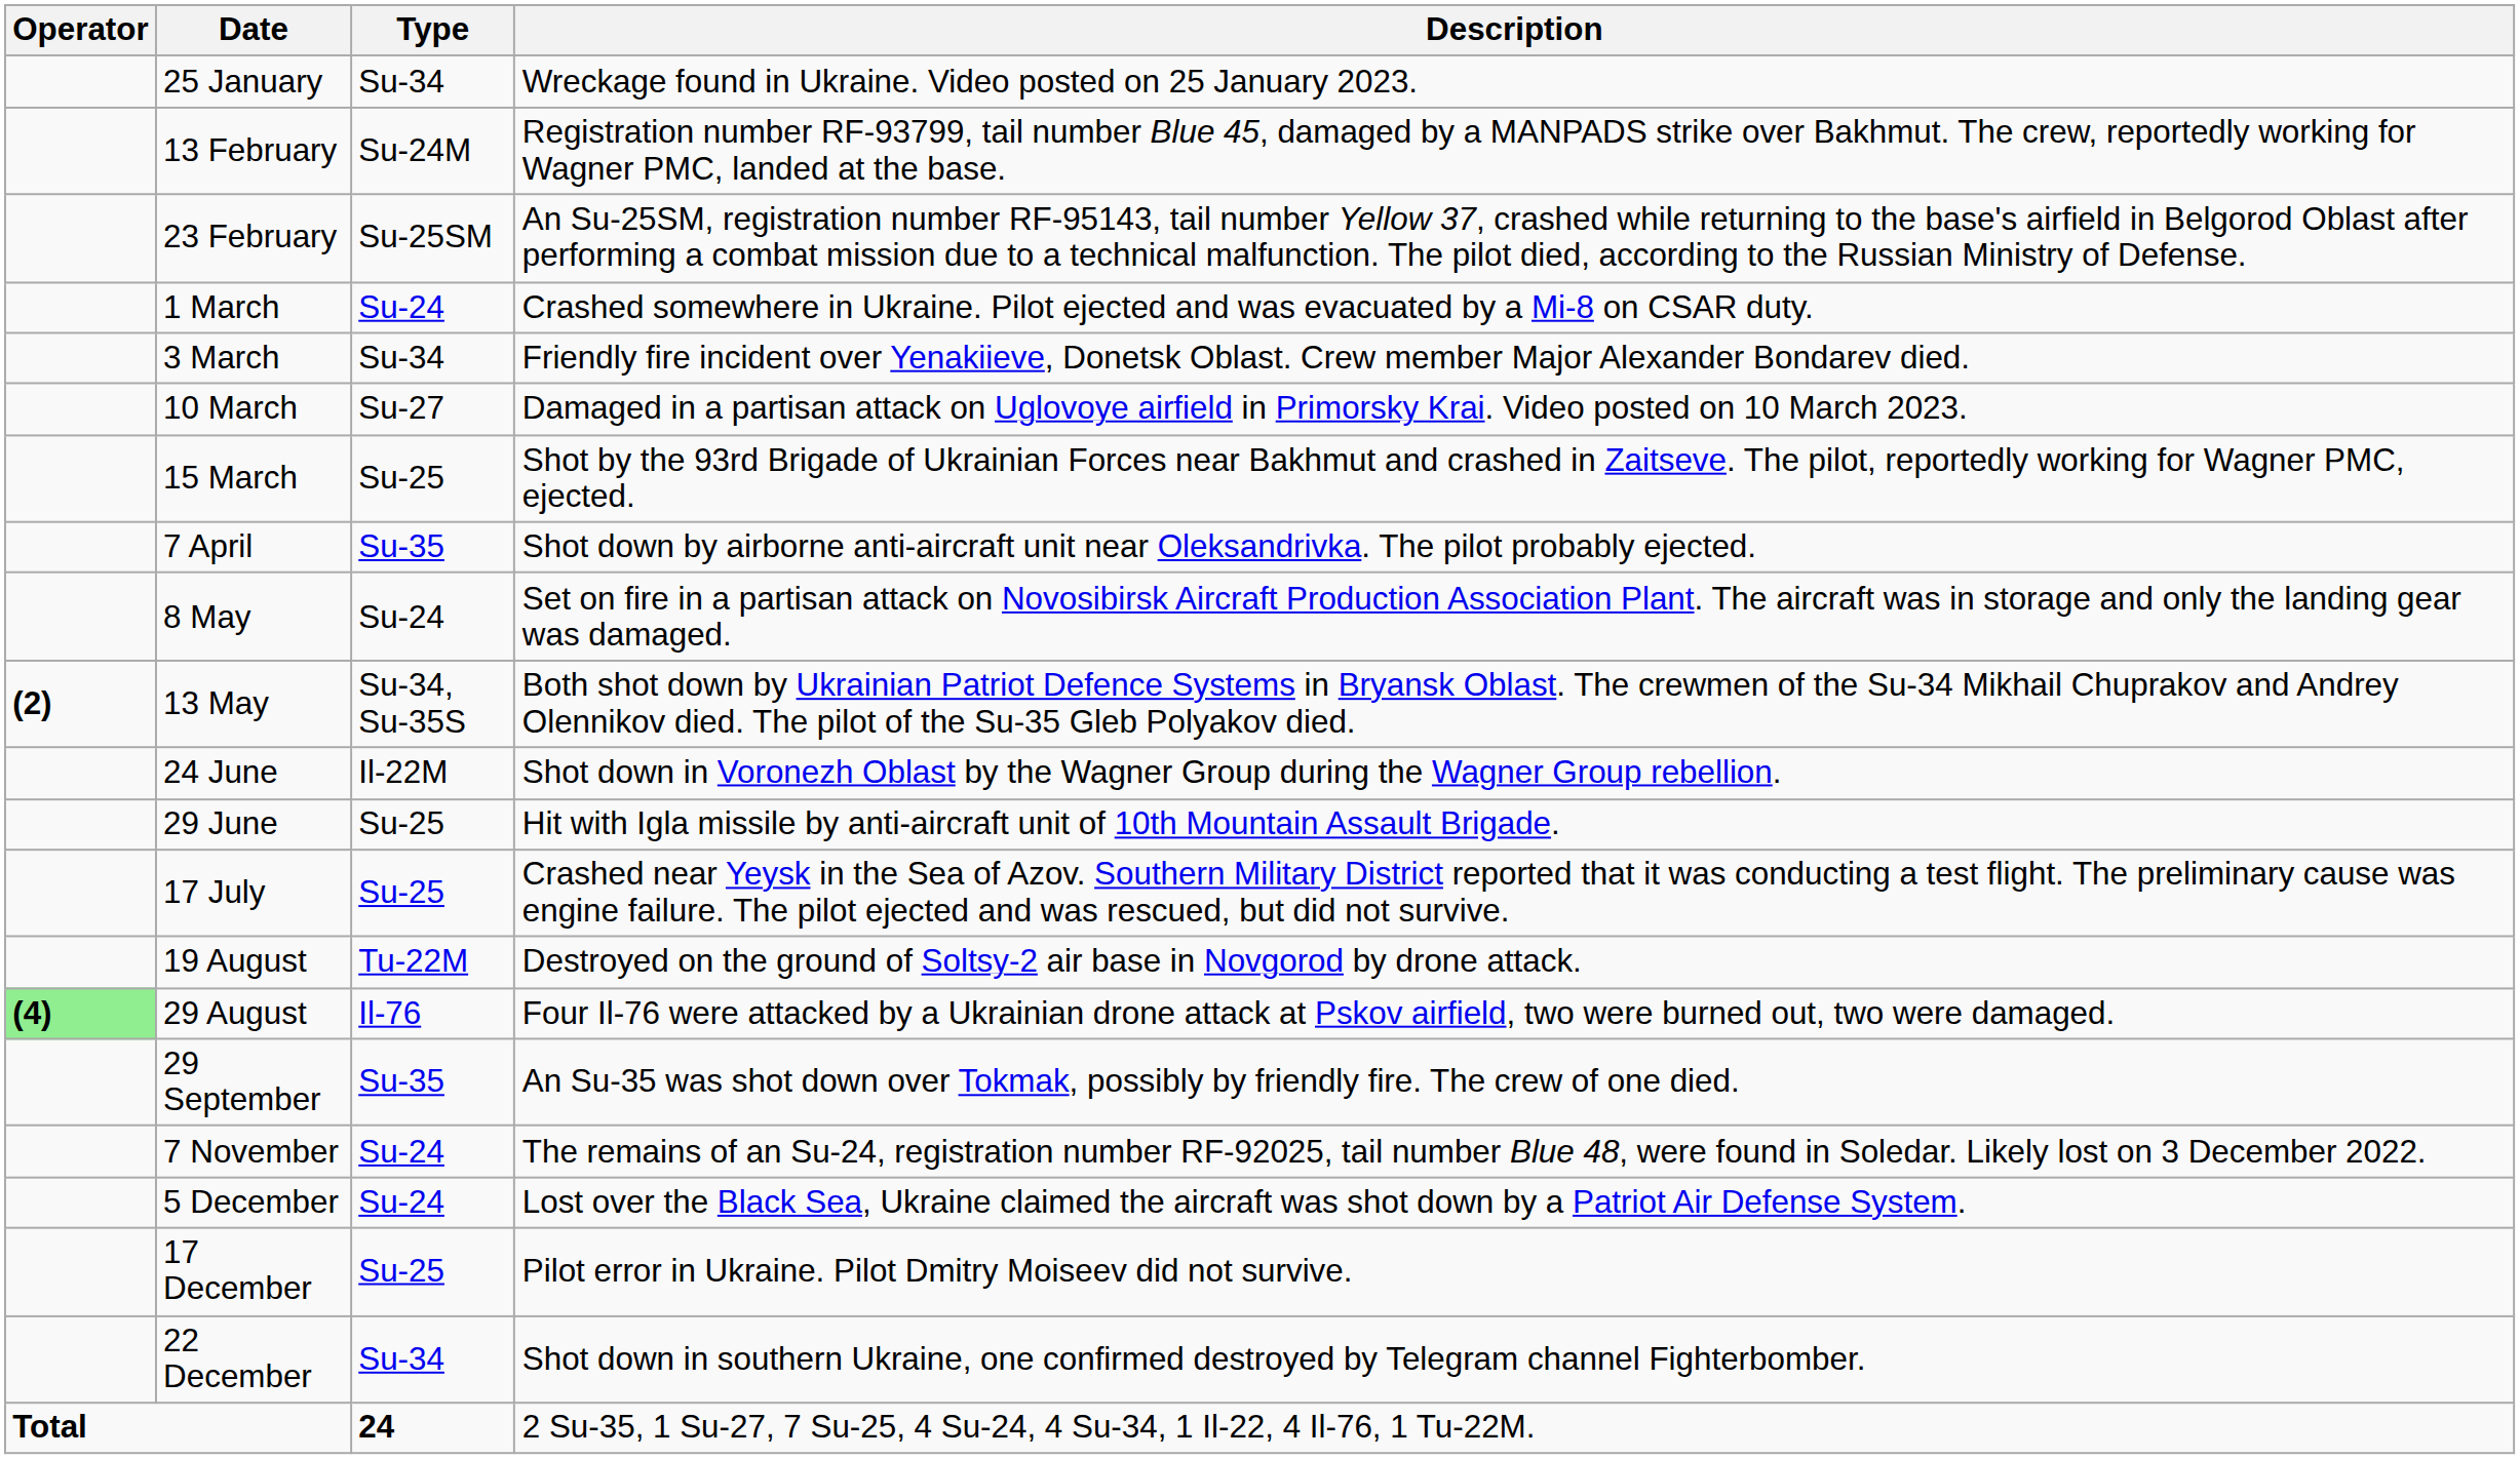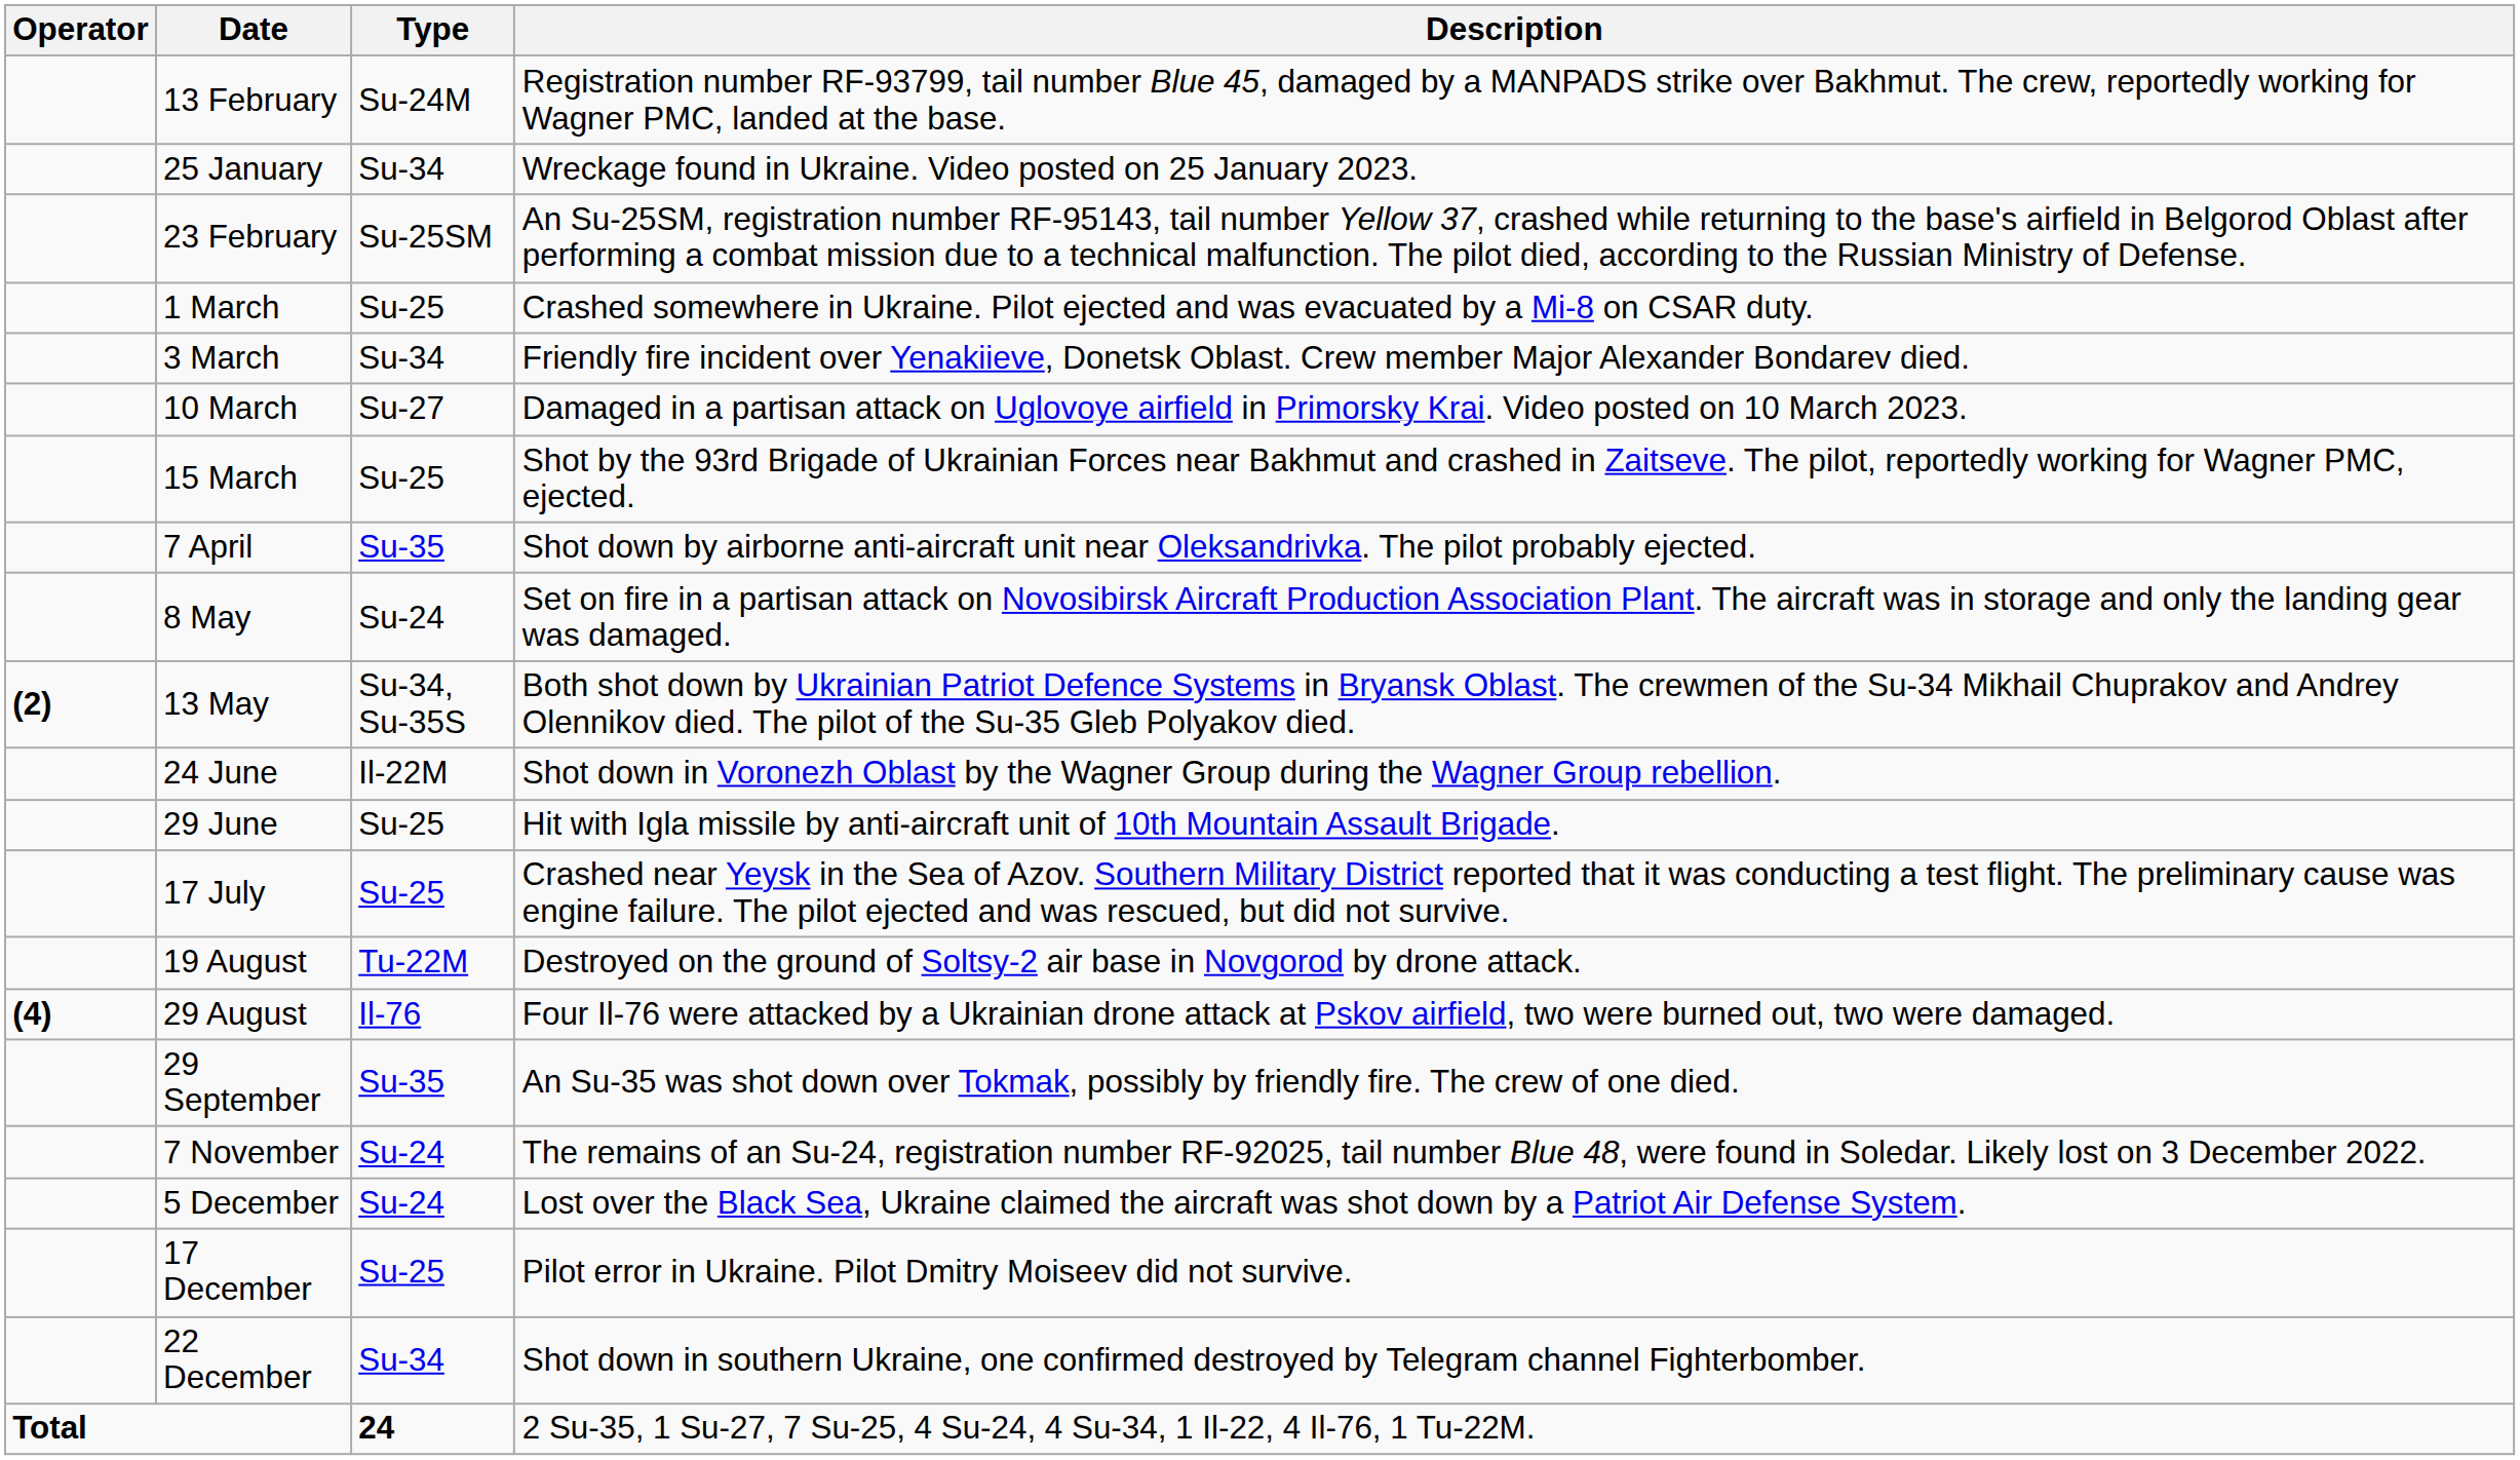rows swapped: 25 January <-> 13 February
1 March | Type: Su-24 -> Su-25
29 August | Operator: lightgreen background -> no background
